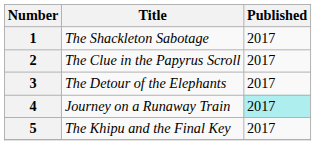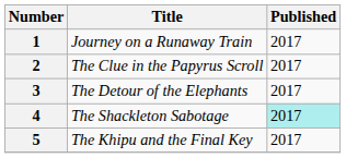1 | Title: The Shackleton Sabotage -> Journey on a Runaway Train
4 | Title: Journey on a Runaway Train -> The Shackleton Sabotage
